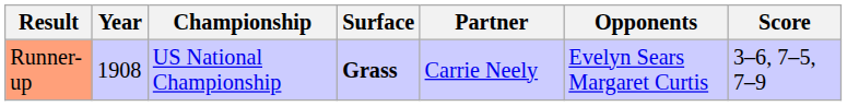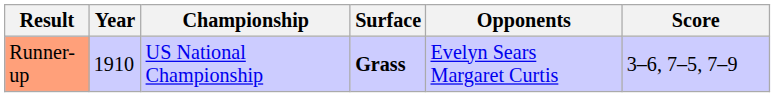- column: Partner | Carrie Neely
Runner-up | Year: 1908 -> 1910
